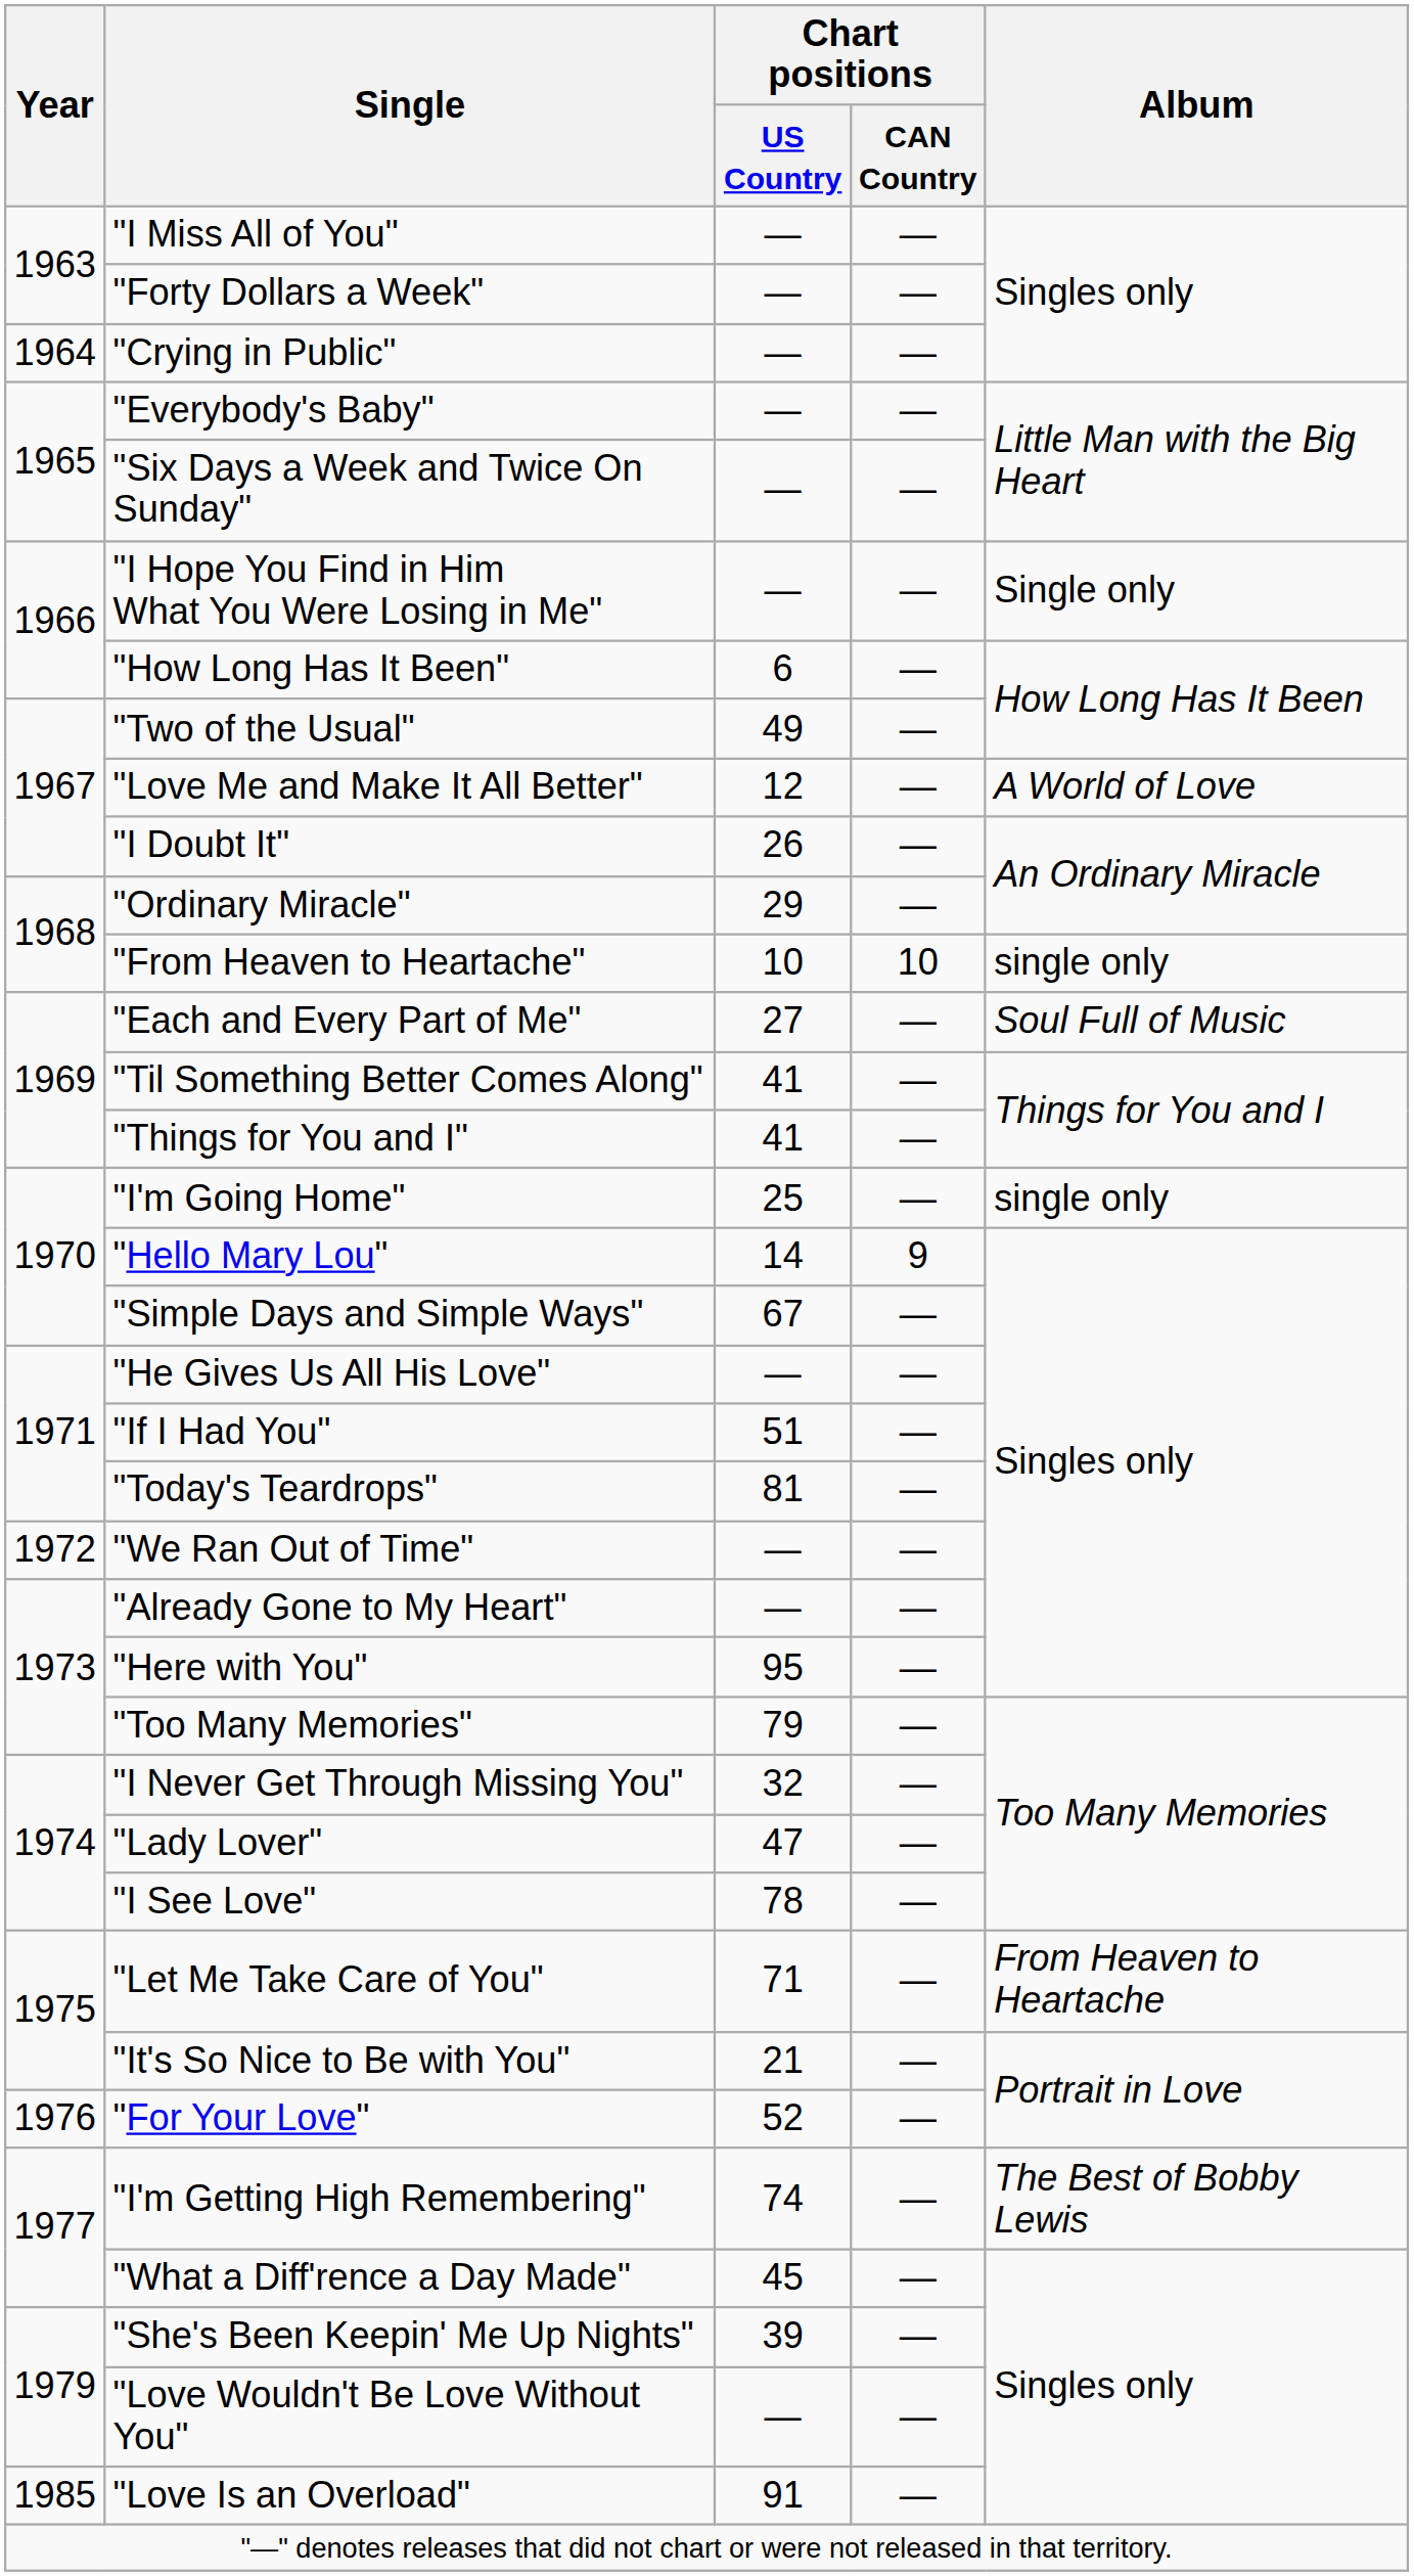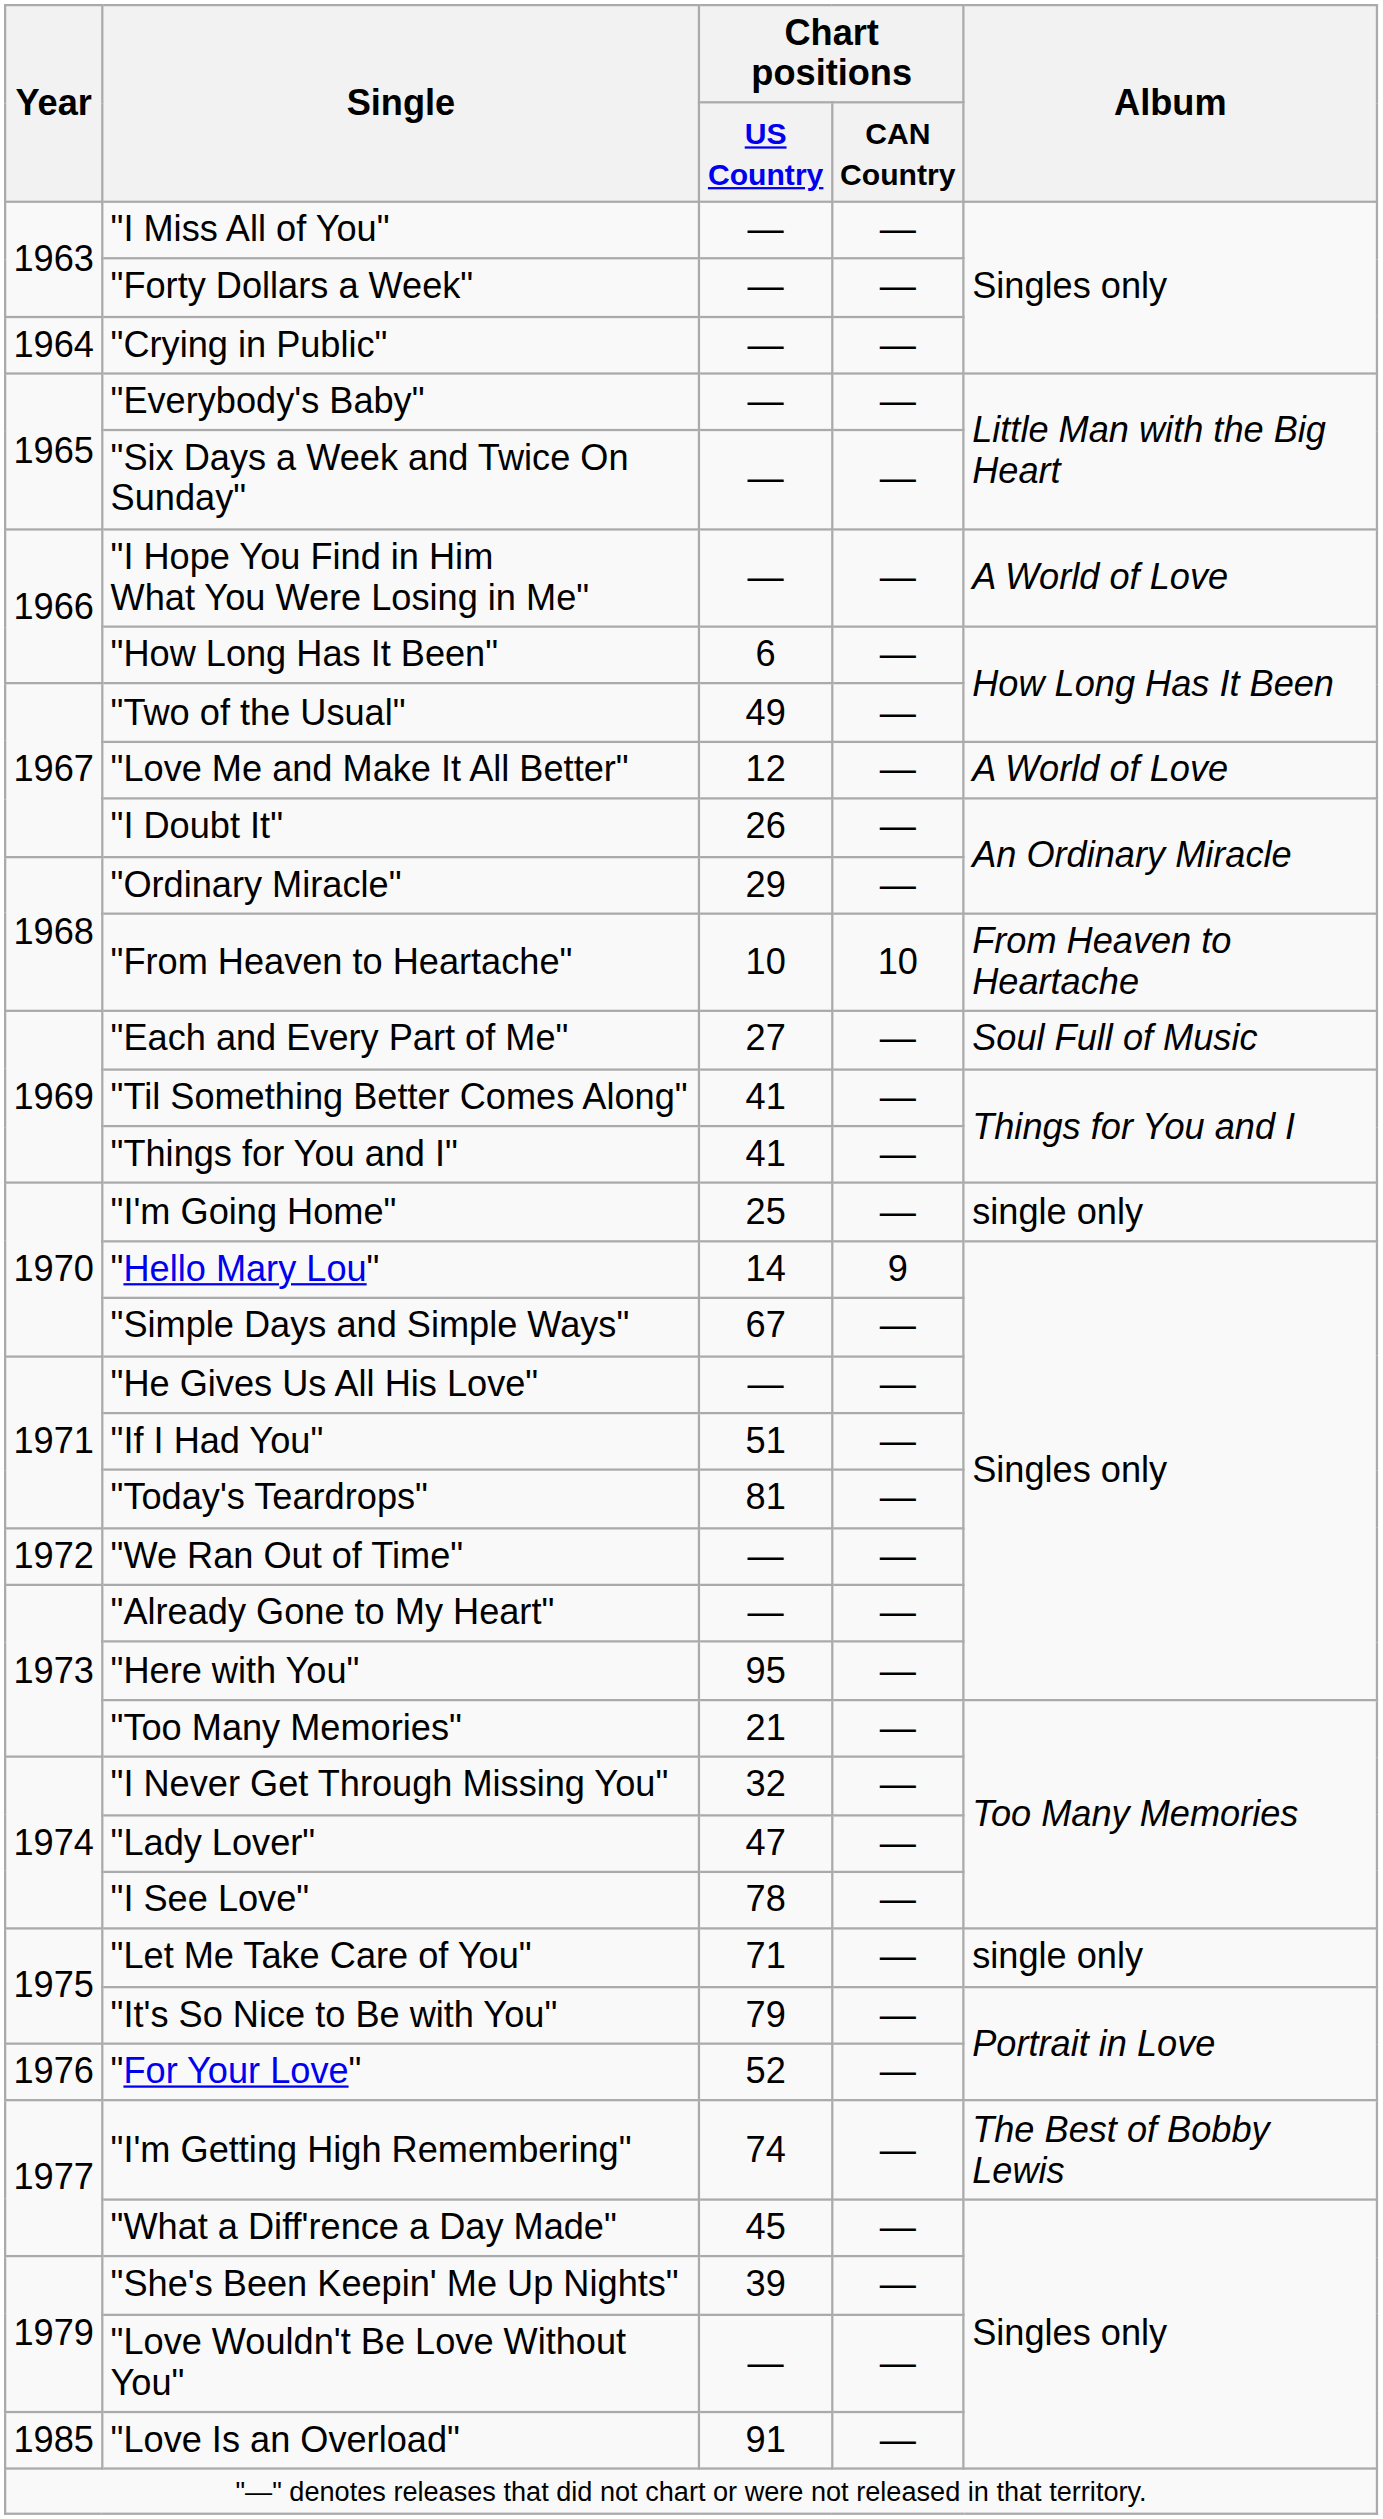"I Hope You Find in Him What You Were Losing in Me" | Album: Single only -> A World of Love
"From Heaven to Heartache" | Album: single only -> From Heaven to Heartache
"Too Many Memories" | Chart positions / US Country: 79 -> 21
"Let Me Take Care of You" | Album: From Heaven to Heartache -> single only
"It's So Nice to Be with You" | Chart positions / US Country: 21 -> 79
